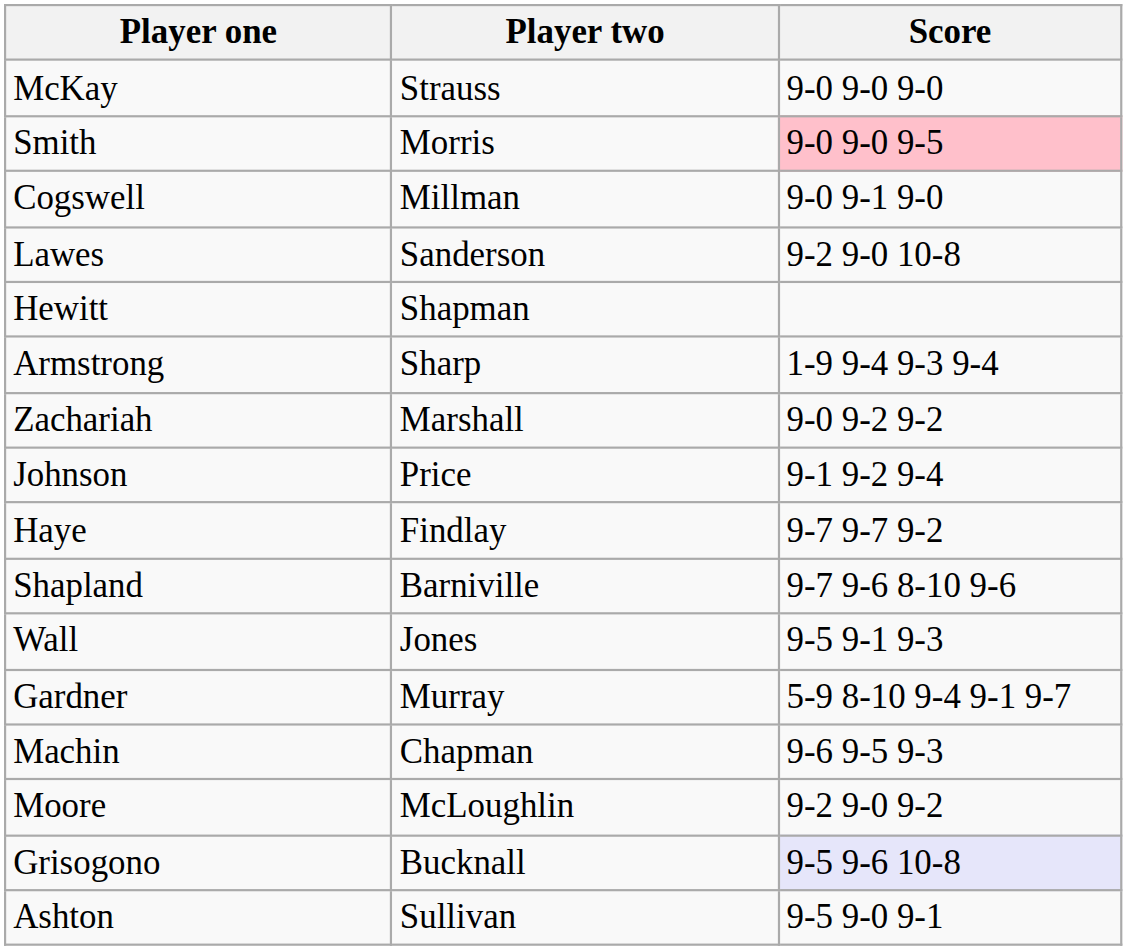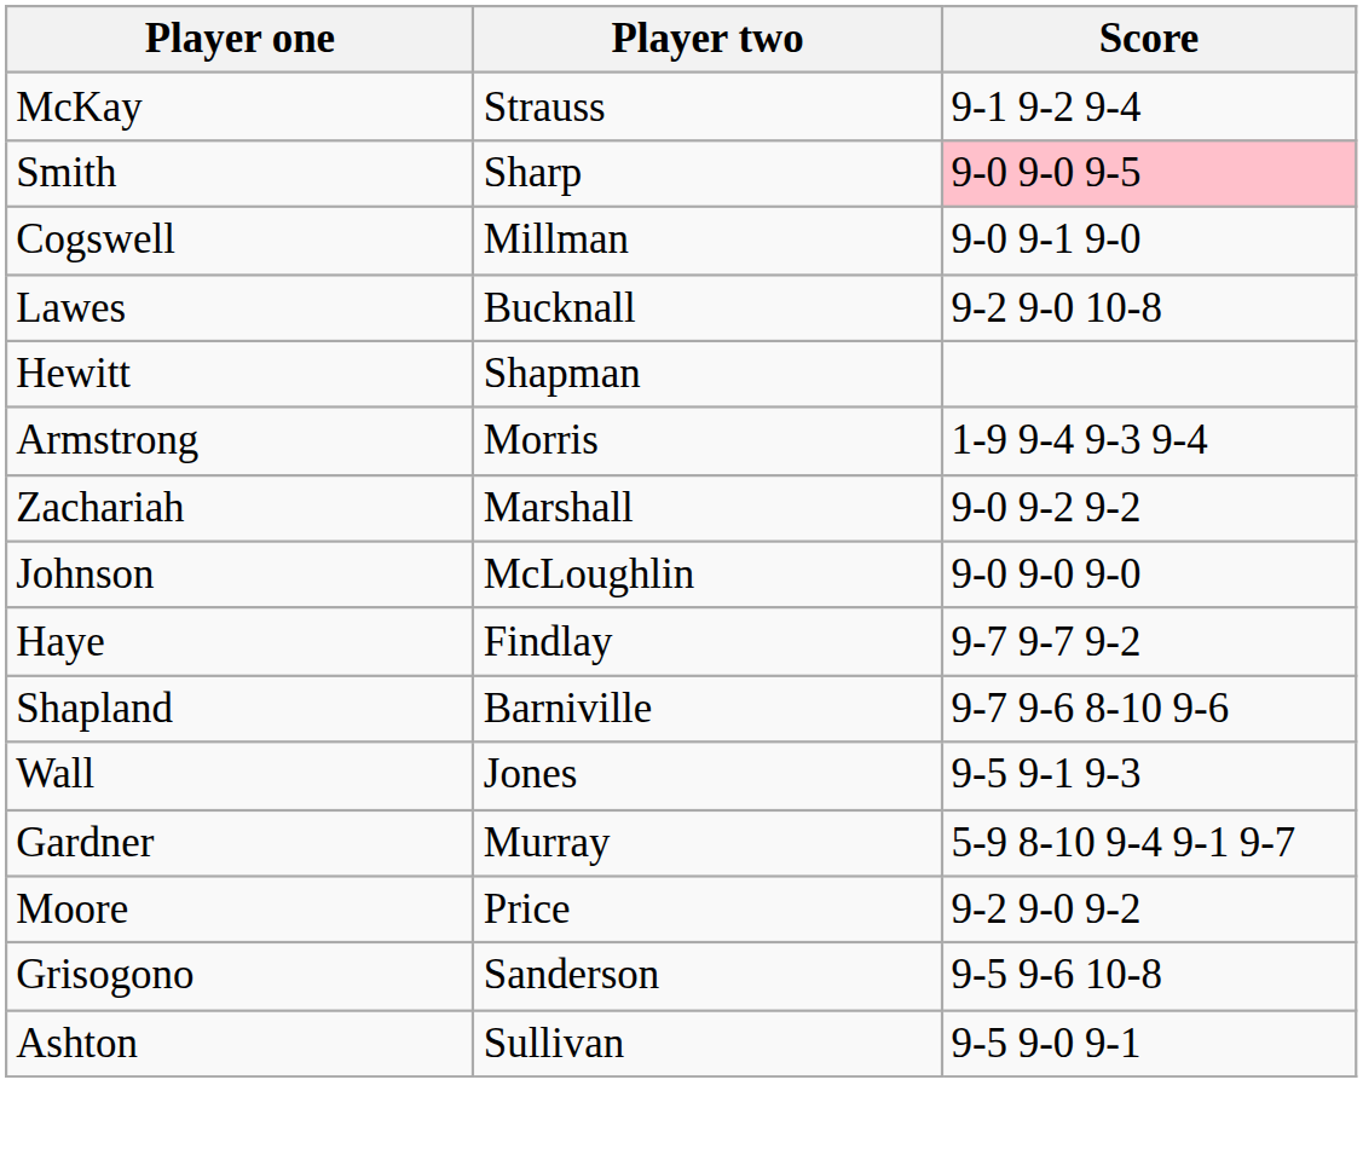McKay | Score: 9-0 9-0 9-0 -> 9-1 9-2 9-4
Smith | Player two: Morris -> Sharp
Lawes | Player two: Sanderson -> Bucknall
Armstrong | Player two: Sharp -> Morris
Johnson | Player two: Price -> McLoughlin
Johnson | Score: 9-1 9-2 9-4 -> 9-0 9-0 9-0
- row: Machin | Chapman | 9-6 9-5 9-3
Moore | Player two: McLoughlin -> Price
Grisogono | Player two: Bucknall -> Sanderson
Grisogono | Score: lavender background -> no background
